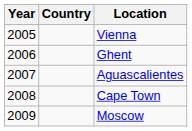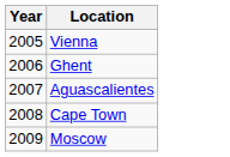- column: Country
